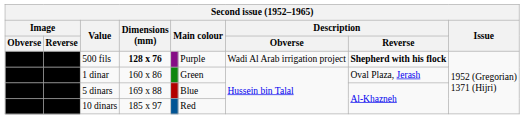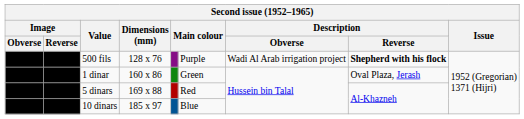500 fils | Dimensions (mm): bold -> normal
5 dinars | column 6: Blue -> Red
10 dinars | column 6: Red -> Blue
